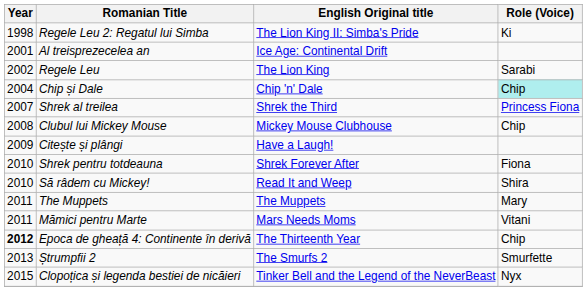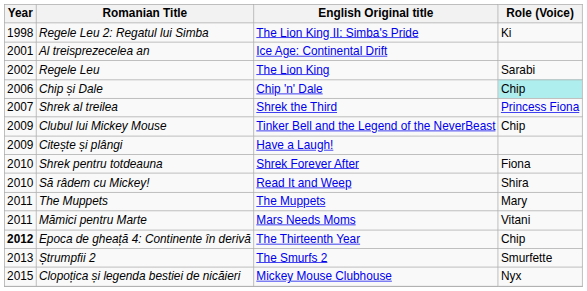Chip și Dale | Year: 2004 -> 2006
Clubul lui Mickey Mouse | Year: 2008 -> 2009
Clubul lui Mickey Mouse | English Original title: Mickey Mouse Clubhouse -> Tinker Bell and the Legend of the NeverBeast
Clopoțica și legenda bestiei de nicăieri | English Original title: Tinker Bell and the Legend of the NeverBeast -> Mickey Mouse Clubhouse
